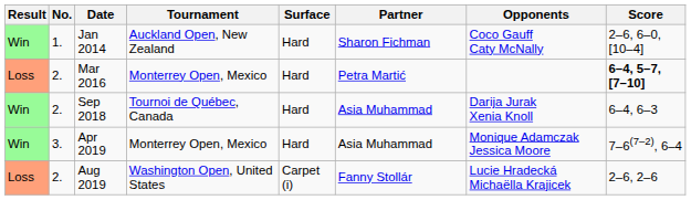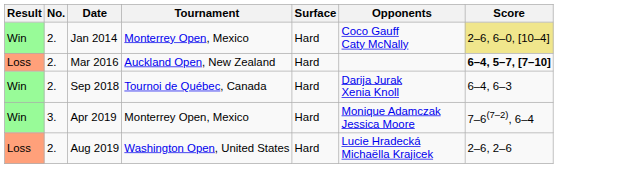- column: Partner | Sharon Fichman | Petra Martić | Asia Muhammad | Asia Muhammad | Fanny Stollár
Jan 2014 | No.: 1. -> 2.
Jan 2014 | Tournament: Auckland Open, New Zealand -> Monterrey Open, Mexico
Jan 2014 | Score: no background -> khaki background
Mar 2016 | Tournament: Monterrey Open, Mexico -> Auckland Open, New Zealand
Aug 2019 | Surface: Carpet (i) -> Hard
